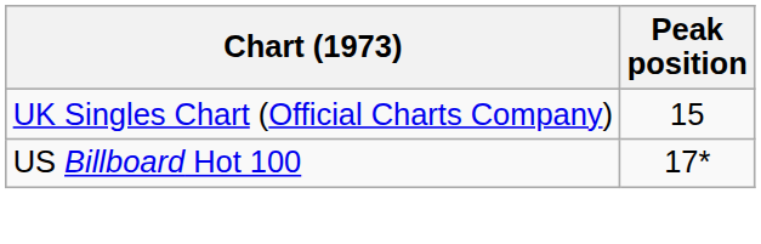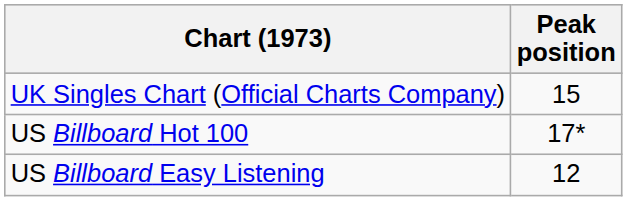+ row: US Billboard Easy Listening | 12
